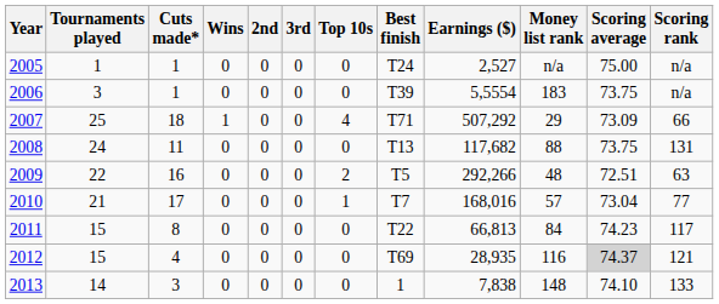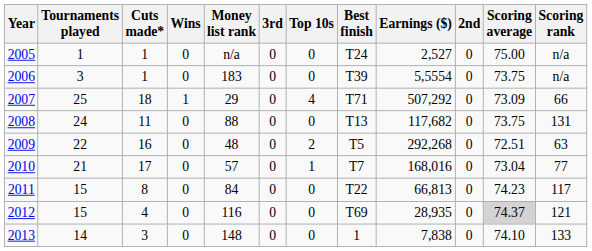columns swapped: 2nd <-> Money list rank
2009 | Earnings ($): 292,266 -> 292,268
